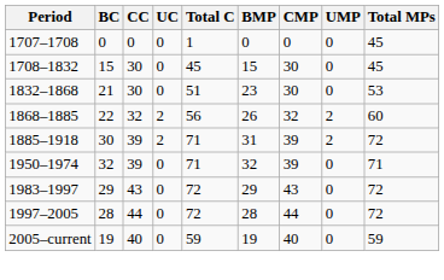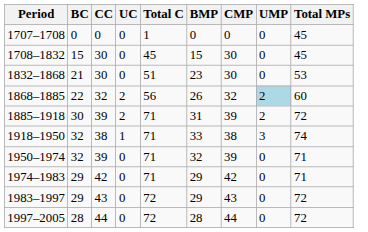1868–1885 | UMP: no background -> lightblue background
+ row: 1918–1950 | 32 | 38 | 1 | 71 | 33 | 38 | 3 | 74
+ row: 1974–1983 | 29 | 42 | 0 | 71 | 29 | 42 | 0 | 71
- row: 2005–current | 19 | 40 | 0 | 59 | 19 | 40 | 0 | 59
